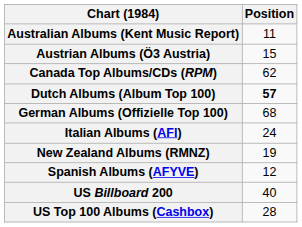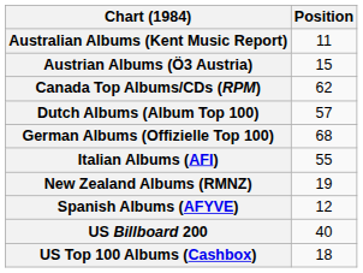Dutch Albums (Album Top 100) | Position: bold -> normal
Italian Albums (AFI) | Position: 24 -> 55
US Top 100 Albums (Cashbox) | Position: 28 -> 18
